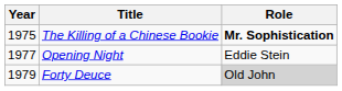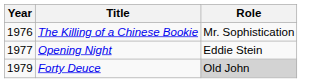The Killing of a Chinese Bookie | Year: 1975 -> 1976
The Killing of a Chinese Bookie | Role: bold -> normal
